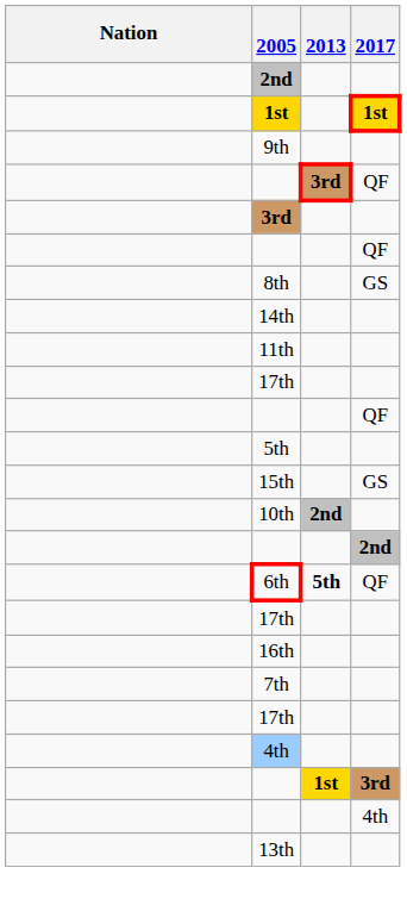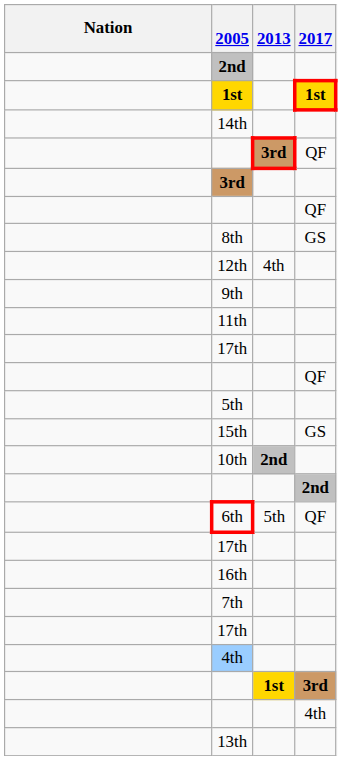rows swapped: 9th <-> 14th
+ row: 12th | 4th
6th | 2013: bold -> normal
